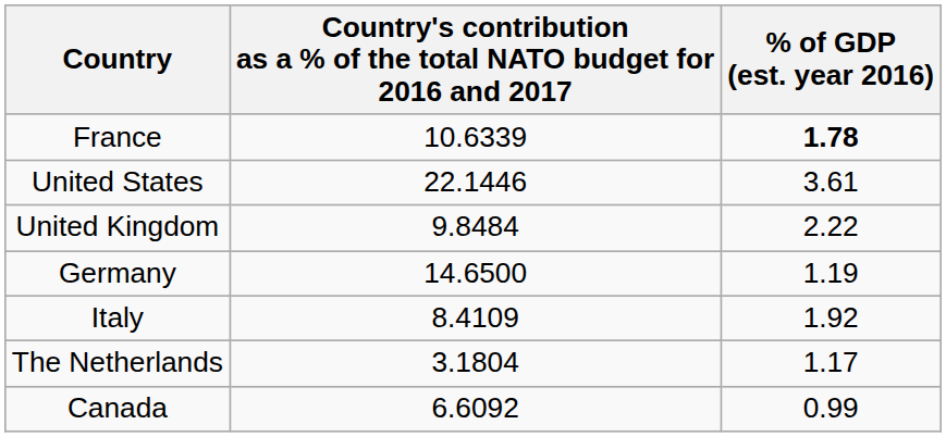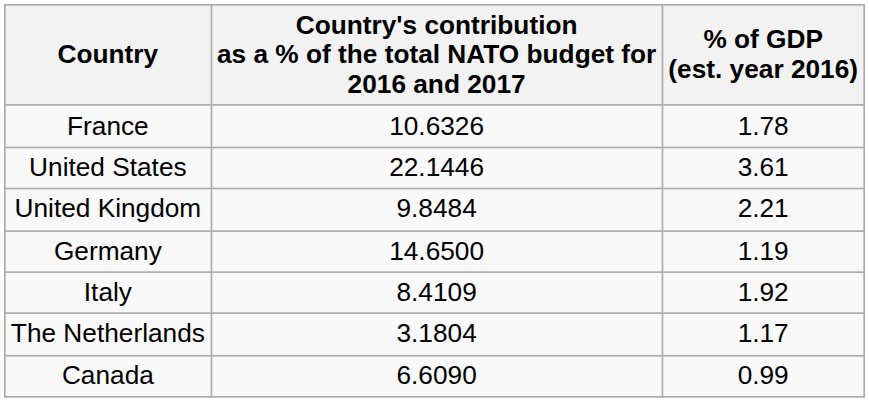France | column 2: 10.6339 -> 10.6326
France | % of GDP (est. year 2016): bold -> normal
United Kingdom | % of GDP (est. year 2016): 2.22 -> 2.21
Canada | column 2: 6.6092 -> 6.6090
